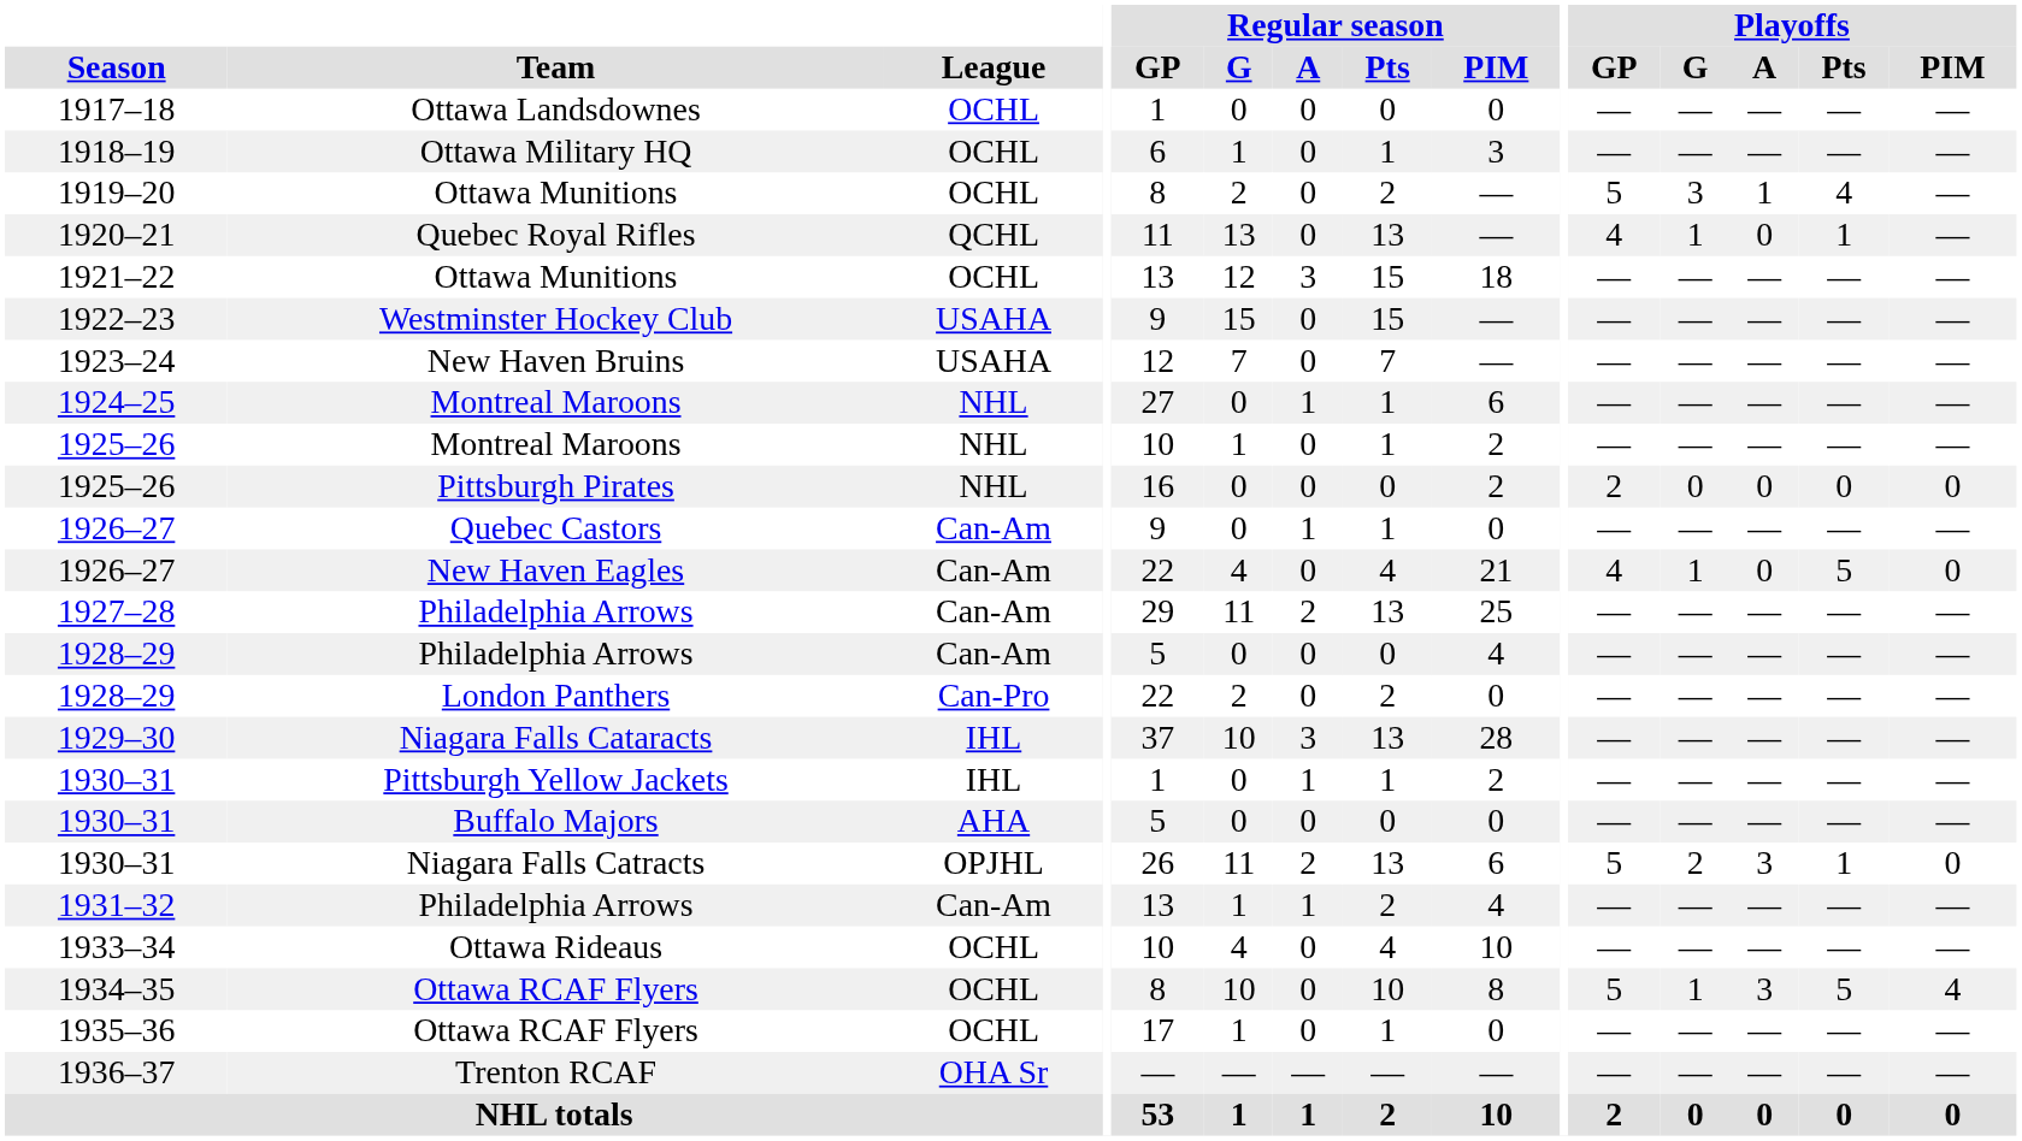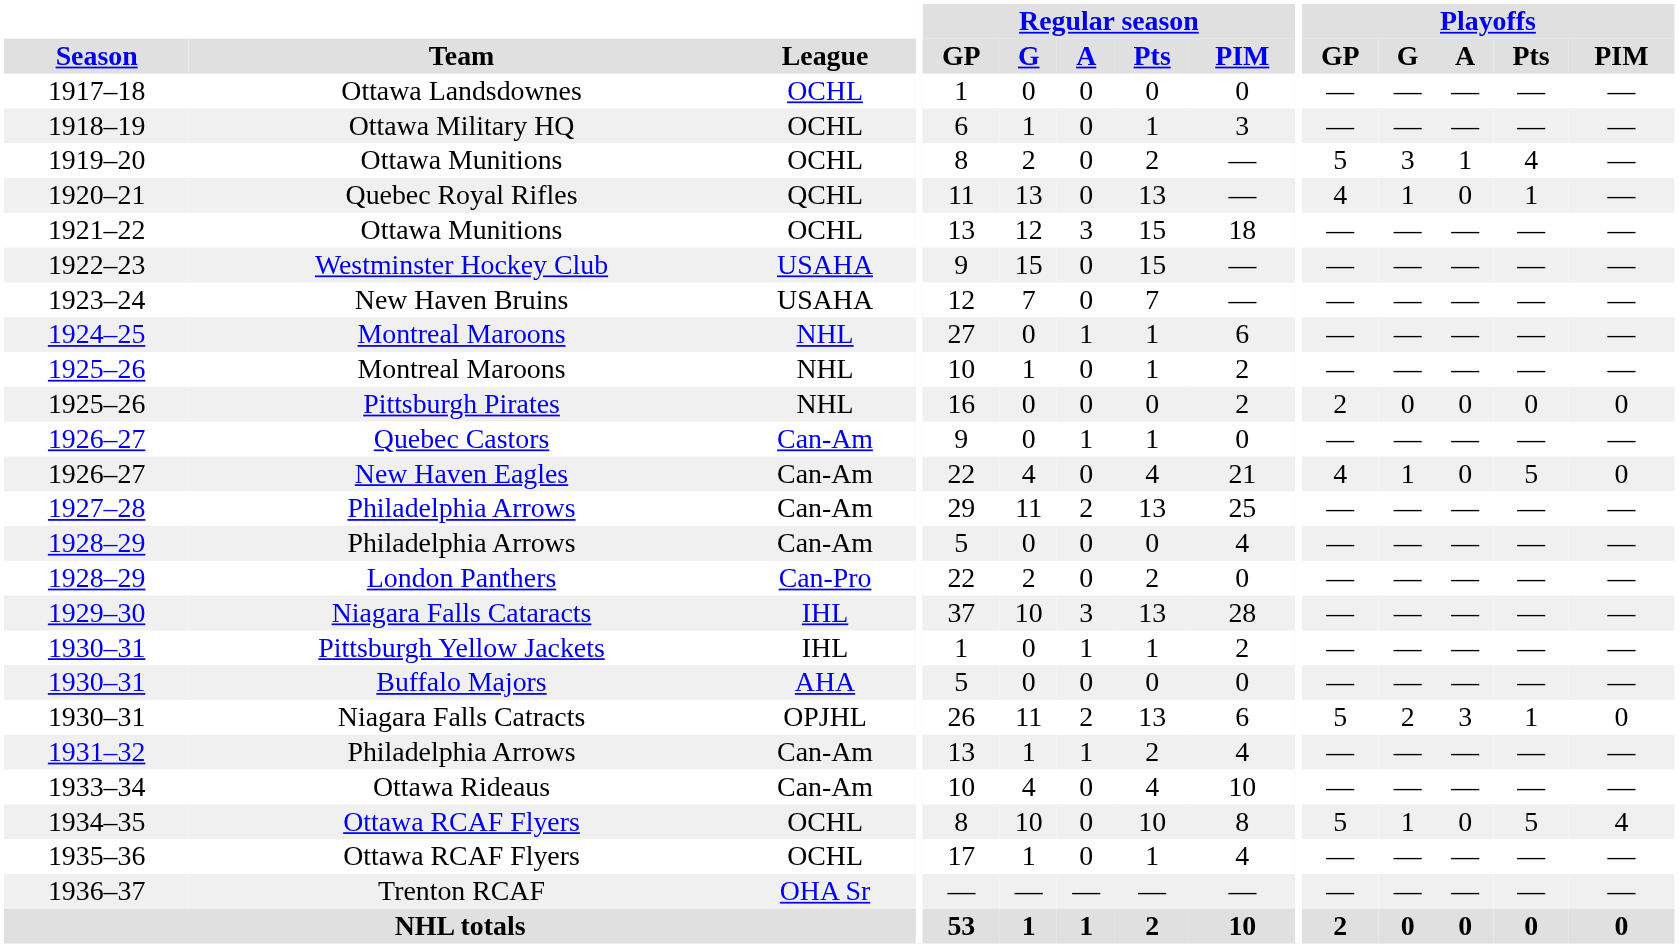1933–34 | League: OCHL -> Can-Am
1934–35 | Playoffs / A: 3 -> 0
1935–36 | Regular season / PIM: 0 -> 4
